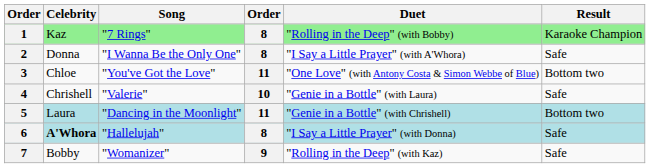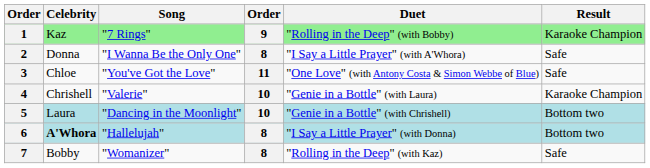1 | column 4: 8 -> 9
3 | Result: Bottom two -> Safe
4 | Result: Safe -> Karaoke Champion
5 | column 4: 11 -> 10
6 | Result: Safe -> Bottom two
7 | column 4: 9 -> 8
